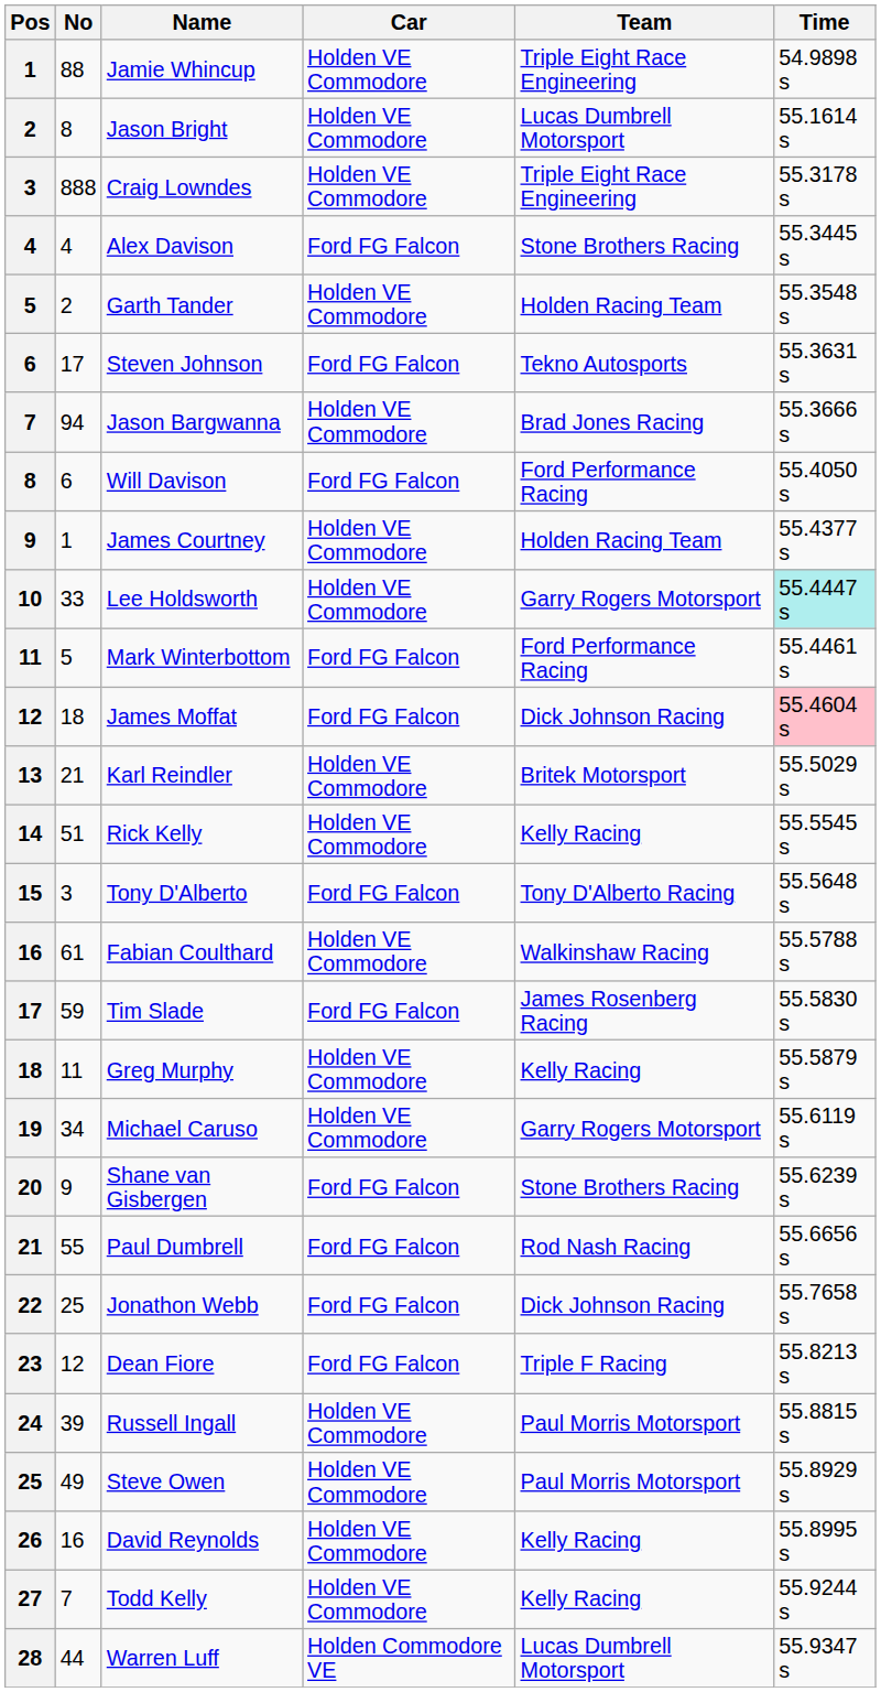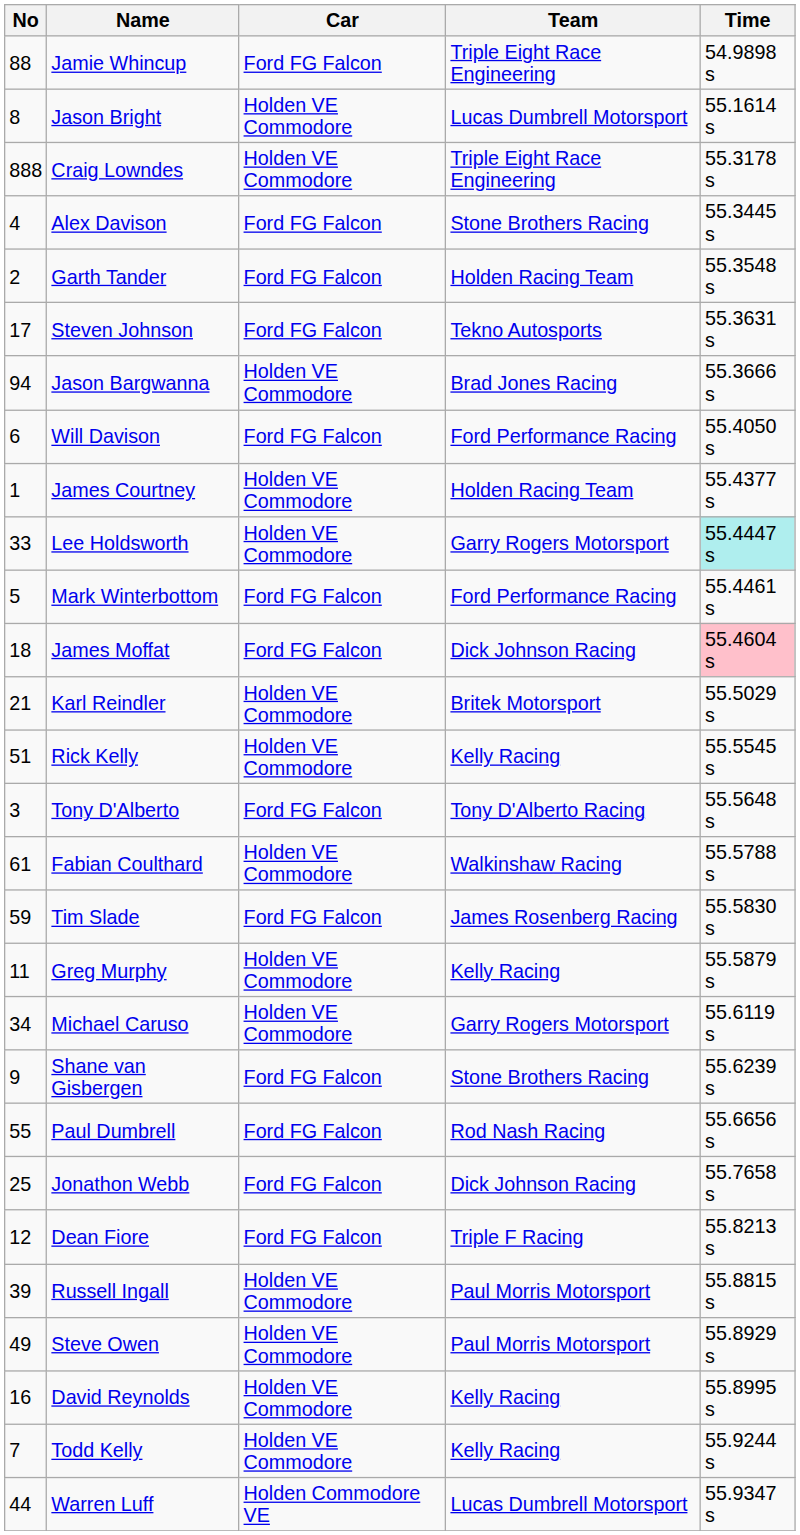- column: Pos | 1 | 2 | 3 | 4 | 5 | 6 | 7 | 8 | 9 | 10 | 11 | 12 | 13 | 14 | 15 | 16 | 17 | 18 | 19 | 20 | 21 | 22 | 23 | 24 | 25 | 26 | 27 | 28
Jamie Whincup | Car: Holden VE Commodore -> Ford FG Falcon
Garth Tander | Car: Holden VE Commodore -> Ford FG Falcon
